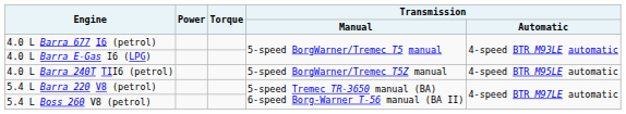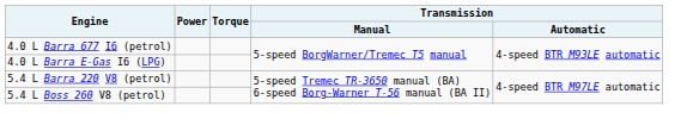- row: 4.0 L Barra 240T TII6 (petrol) | 5-speed BorgWarner/Tremec T5Z manual | 4-speed BTR M95LE automatic
